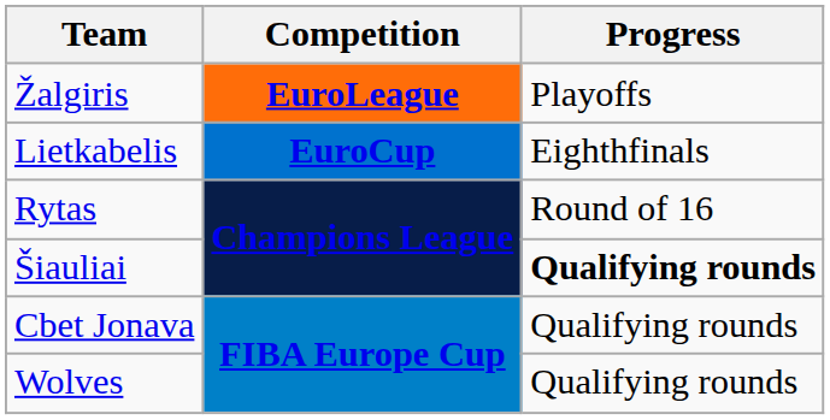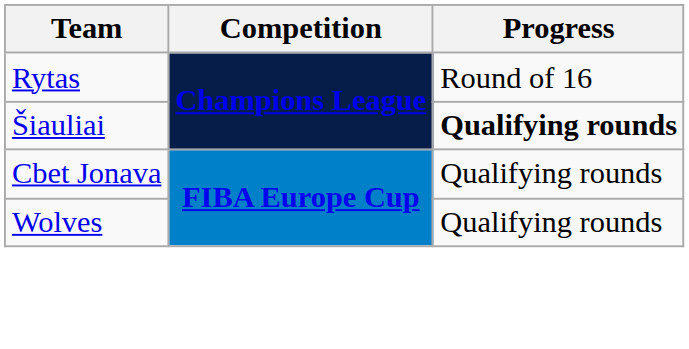- row: Žalgiris | EuroLeague | Playoffs
- row: Lietkabelis | EuroCup | Eighthfinals
